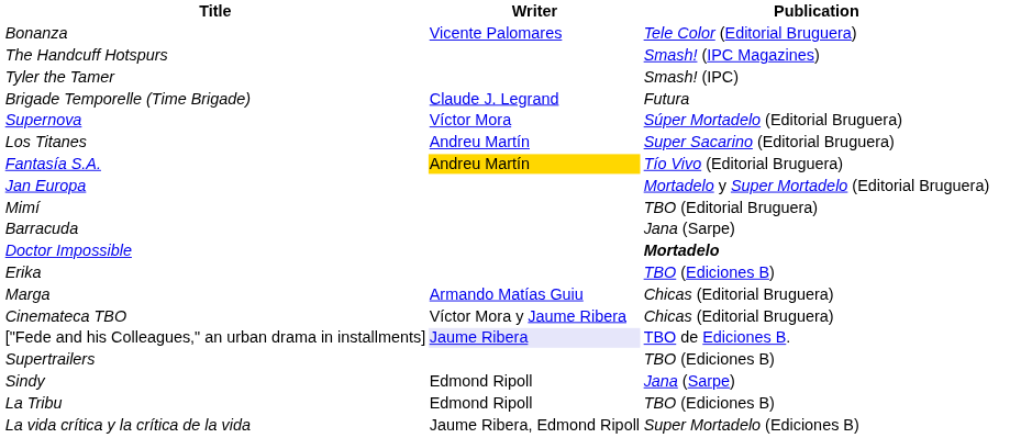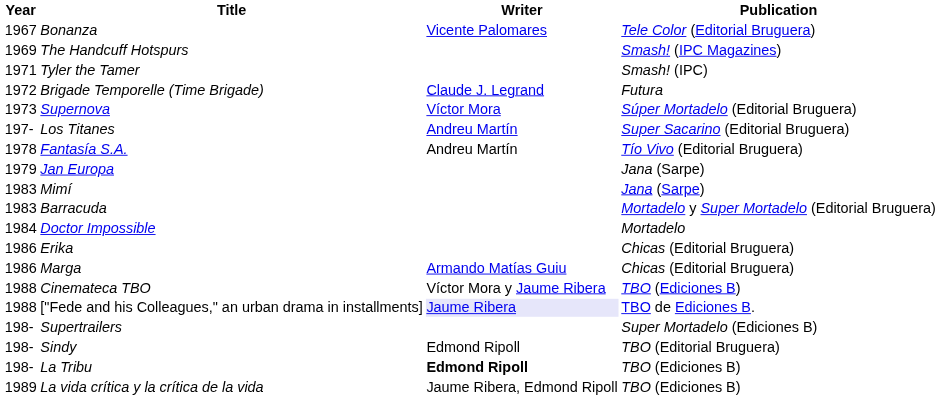+ column: Year | 1967 | 1969 | 1971 | 1972 | 1973 | 197- | 1978 | 1979 | 1983 | 1983 | 1984 | 1986 | 1986 | 1988 | 1988 | 198- | 198- | 198- | 1989
Fantasía S.A. | Writer: gold background -> no background
Jan Europa | Publication: Mortadelo y Super Mortadelo (Editorial Bruguera) -> Jana (Sarpe)
Mimí | Publication: TBO (Editorial Bruguera) -> Jana (Sarpe)
Barracuda | Publication: Jana (Sarpe) -> Mortadelo y Super Mortadelo (Editorial Bruguera)
Doctor Impossible | Publication: bold -> normal
Erika | Publication: TBO (Ediciones B) -> Chicas (Editorial Bruguera)
Cinemateca TBO | Publication: Chicas (Editorial Bruguera) -> TBO (Ediciones B)
Supertrailers | Publication: TBO (Ediciones B) -> Super Mortadelo (Ediciones B)
Sindy | Publication: Jana (Sarpe) -> TBO (Editorial Bruguera)
La Tribu | Writer: normal -> bold
La vida crítica y la crítica de la vida | Publication: Super Mortadelo (Ediciones B) -> TBO (Ediciones B)
